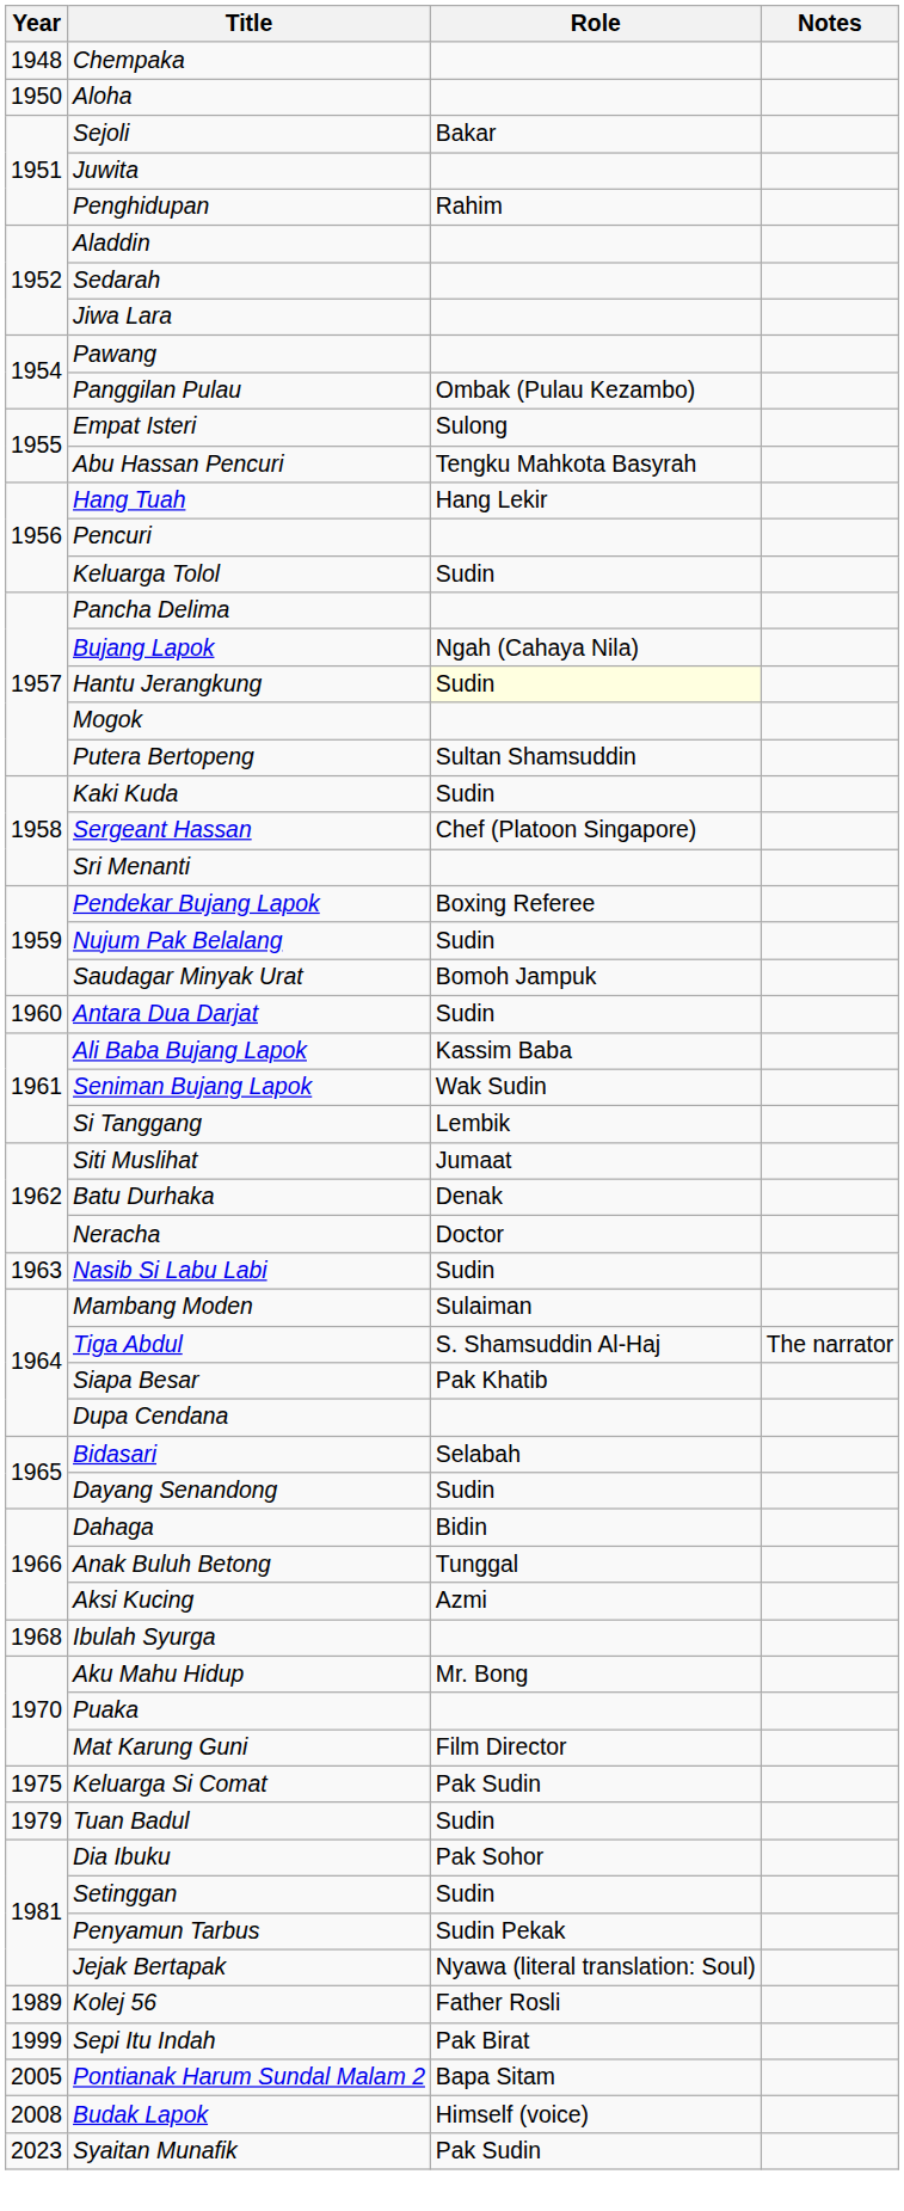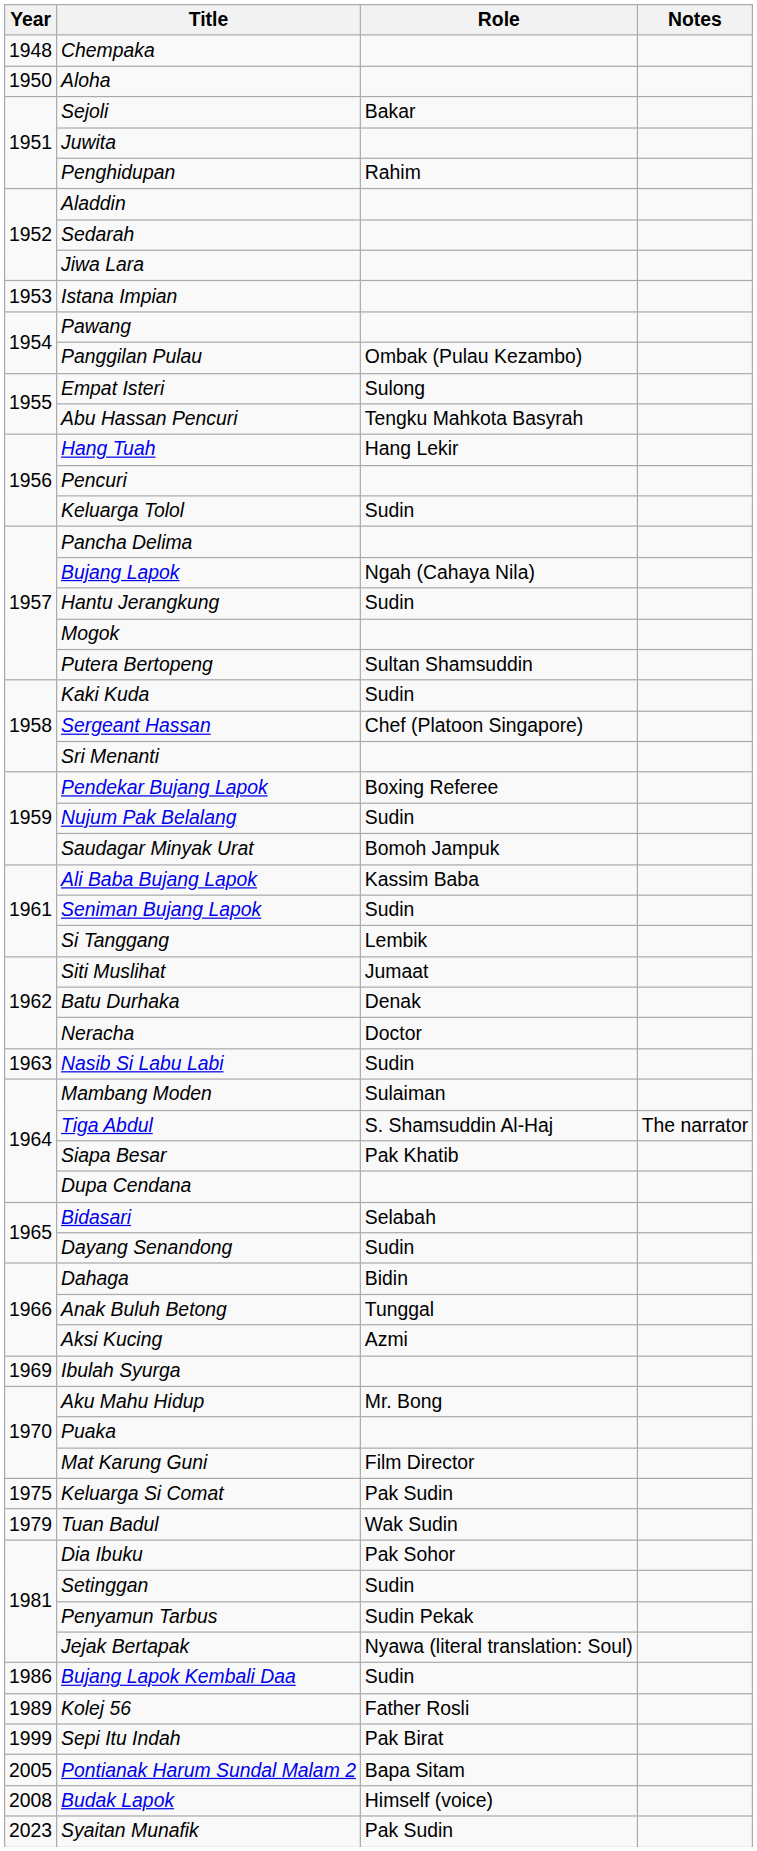+ row: 1953 | Istana Impian
Hantu Jerangkung | Role: lightyellow background -> no background
- row: 1960 | Antara Dua Darjat | Sudin
Seniman Bujang Lapok | Role: Wak Sudin -> Sudin
Ibulah Syurga | Year: 1968 -> 1969
Tuan Badul | Role: Sudin -> Wak Sudin
+ row: 1986 | Bujang Lapok Kembali Daa | Sudin
